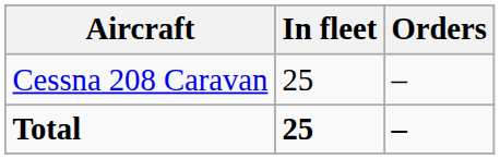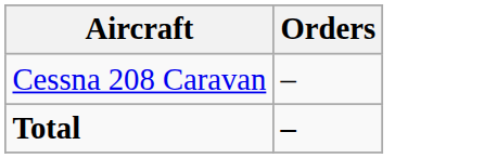- column: In fleet | 25 | 25
